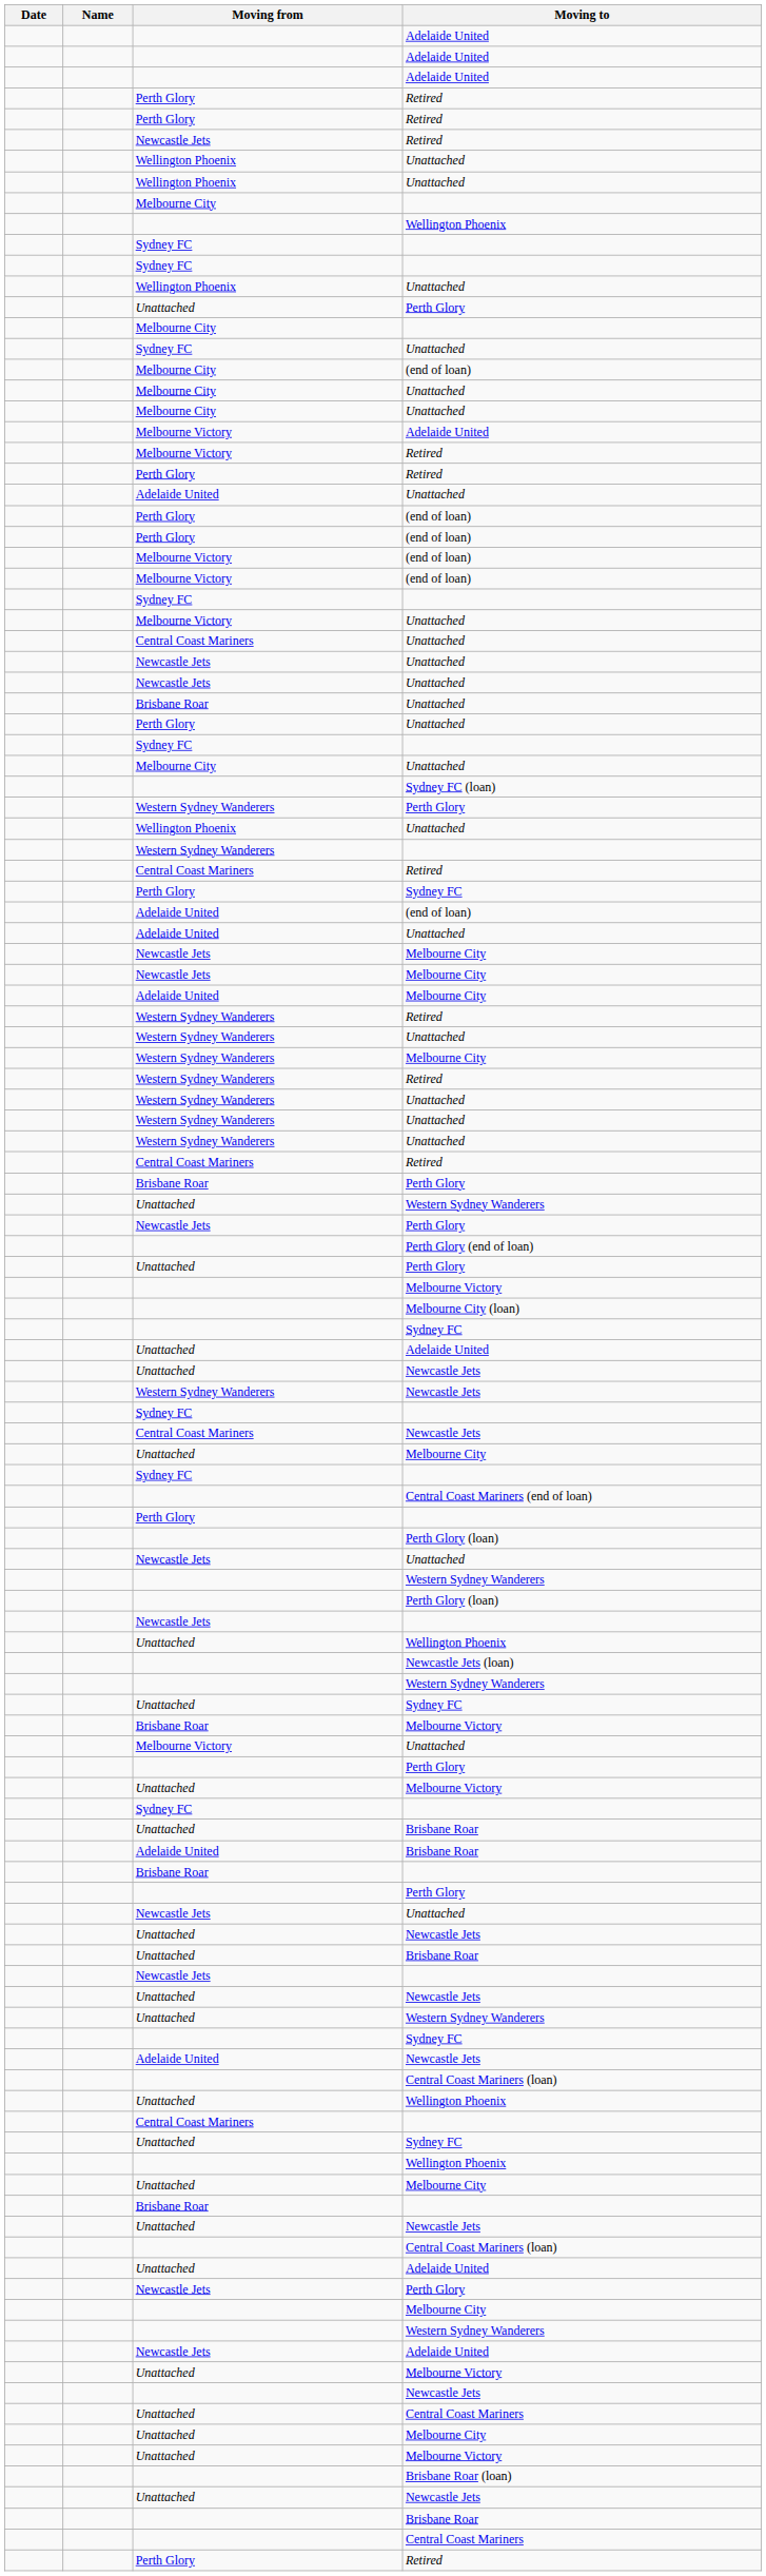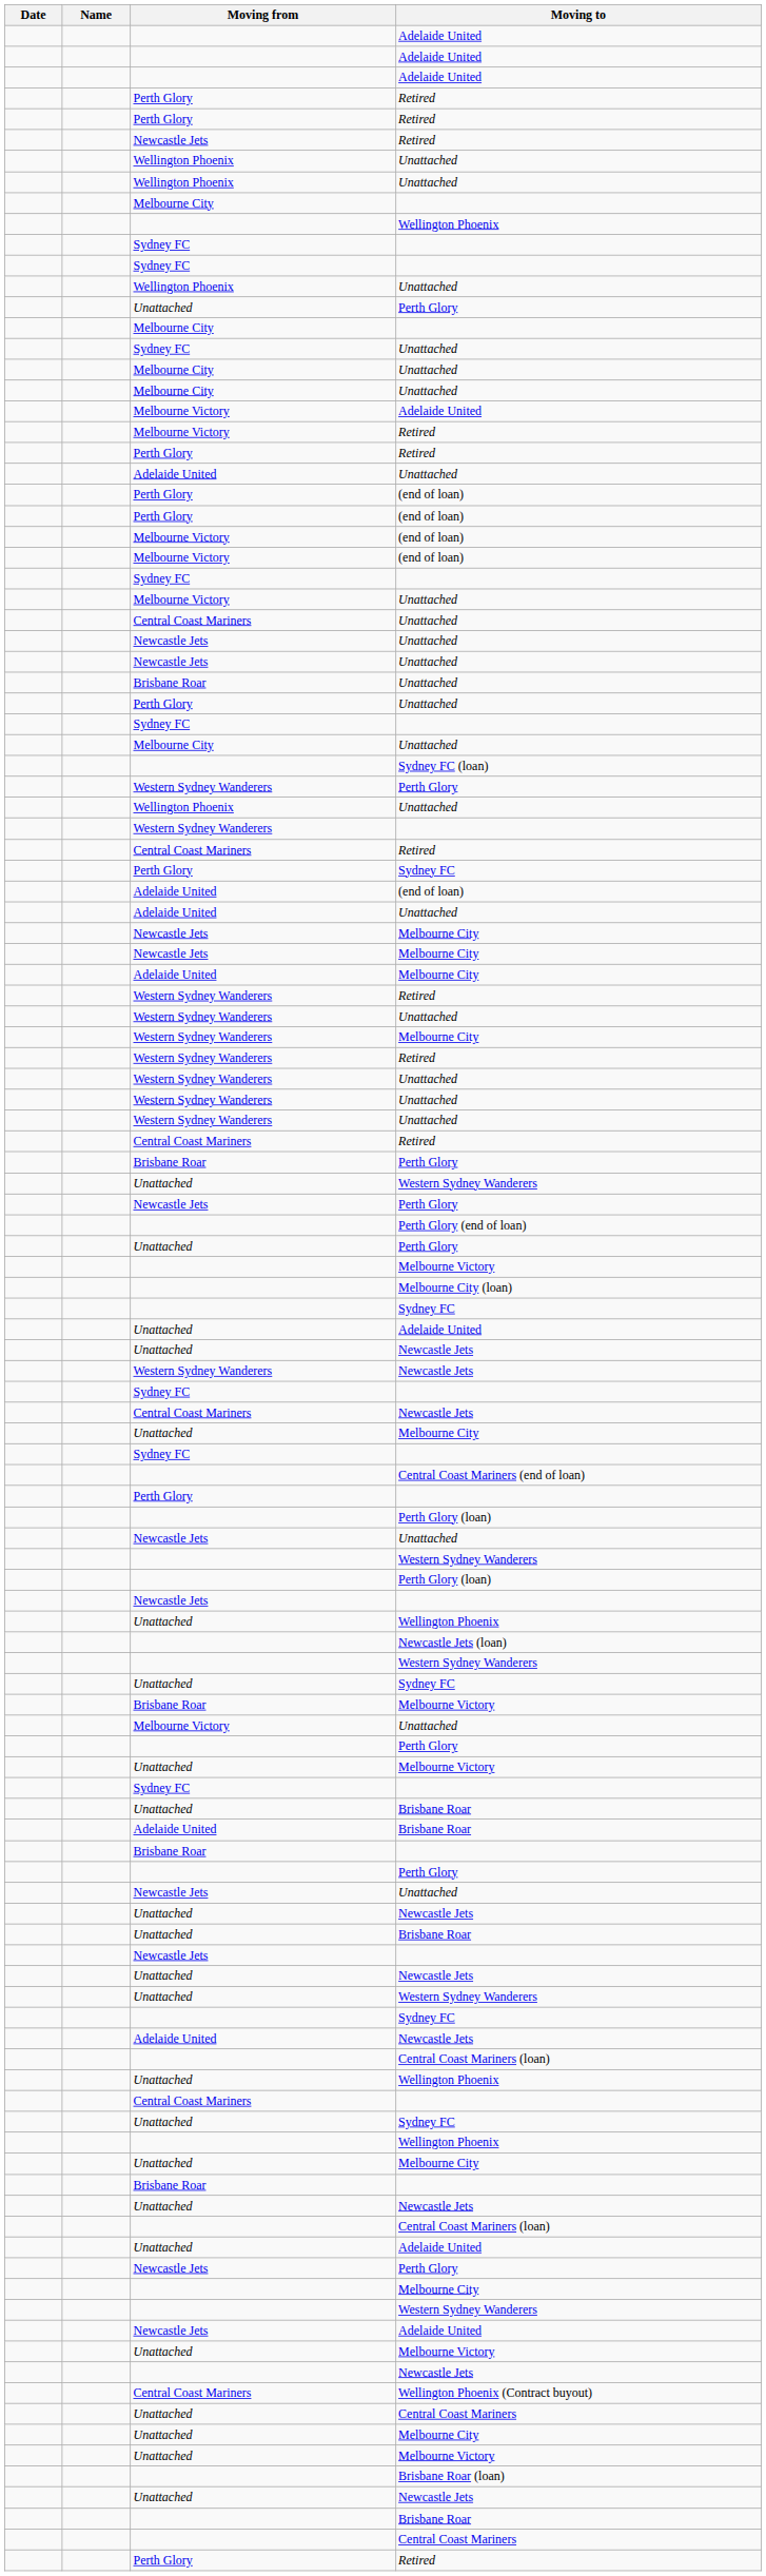- row: Melbourne City | (end of loan)
+ row: Central Coast Mariners | Wellington Phoenix (Contract buyout)
